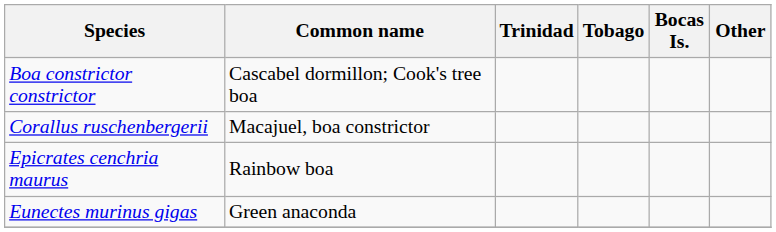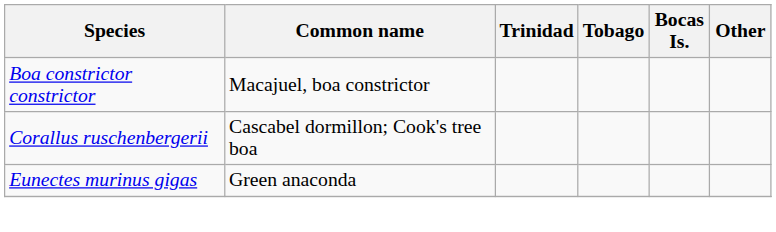Boa constrictor constrictor | Common name: Cascabel dormillon; Cook's tree boa -> Macajuel, boa constrictor
Corallus ruschenbergerii | Common name: Macajuel, boa constrictor -> Cascabel dormillon; Cook's tree boa
- row: Epicrates cenchria maurus | Rainbow boa
